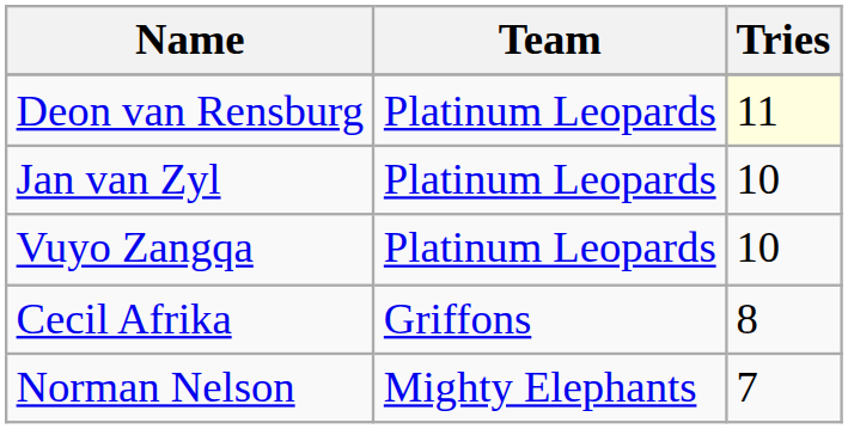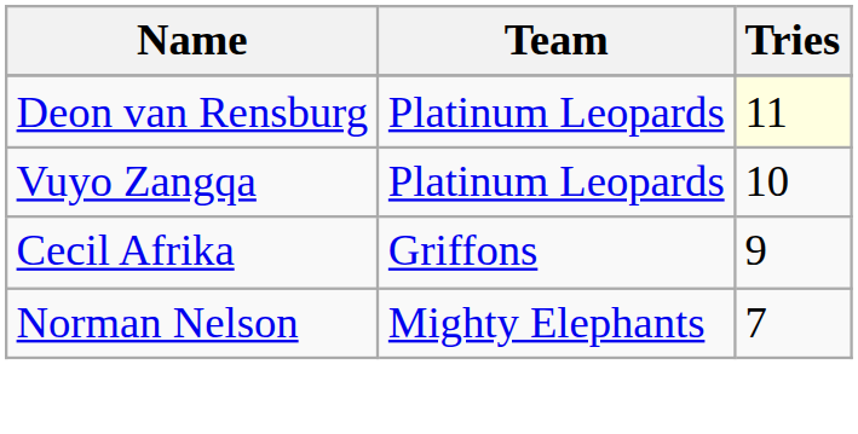- row: Jan van Zyl | Platinum Leopards | 10
Cecil Afrika | Tries: 8 -> 9
